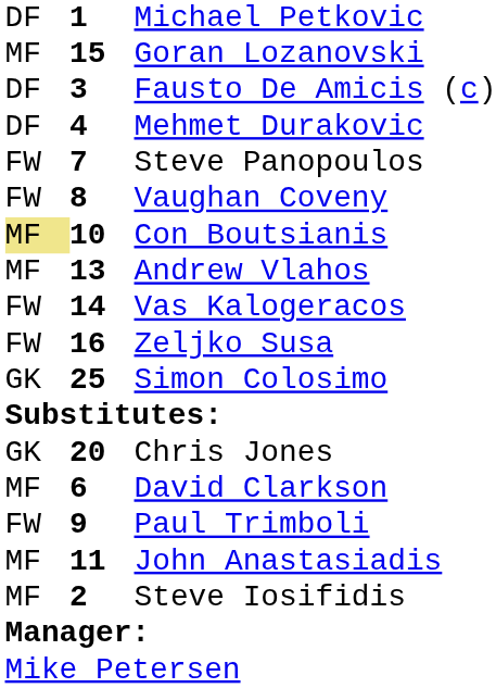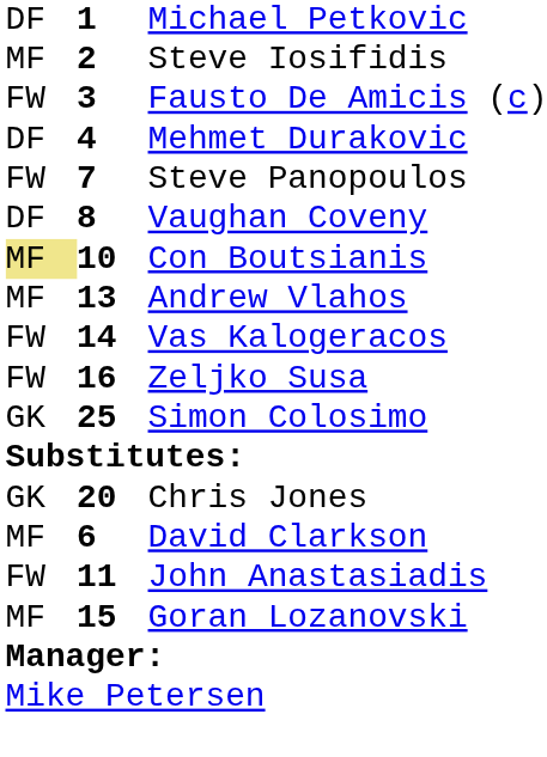rows swapped: Steve Iosifidis <-> Goran Lozanovski
Fausto De Amicis (c) | column 1: DF -> FW
Vaughan Coveny | column 1: FW -> DF
- row: FW | 9 | Paul Trimboli
John Anastasiadis | column 1: MF -> FW
